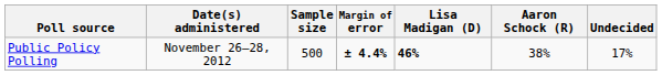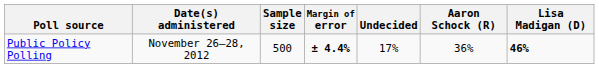columns swapped: Lisa Madigan (D) <-> Undecided
Public Policy Polling | Aaron Schock (R): 38% -> 36%
